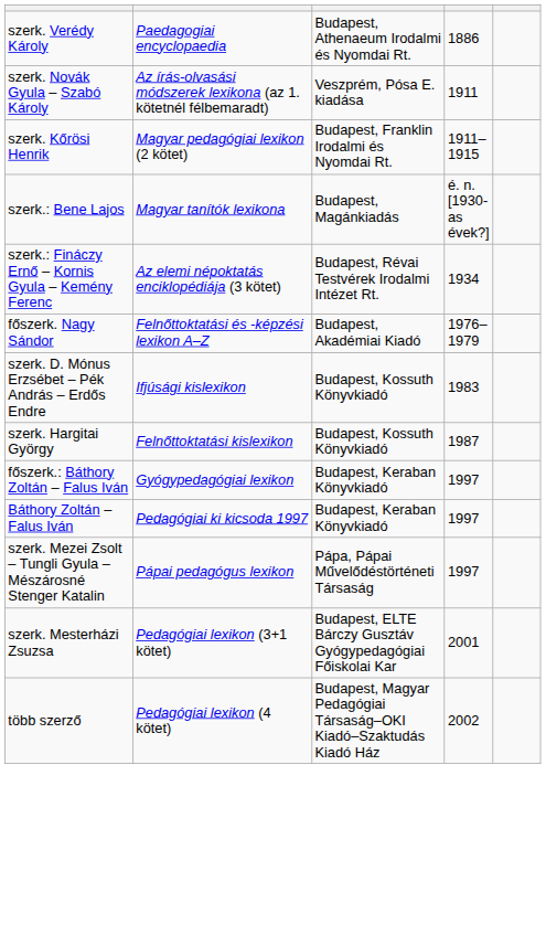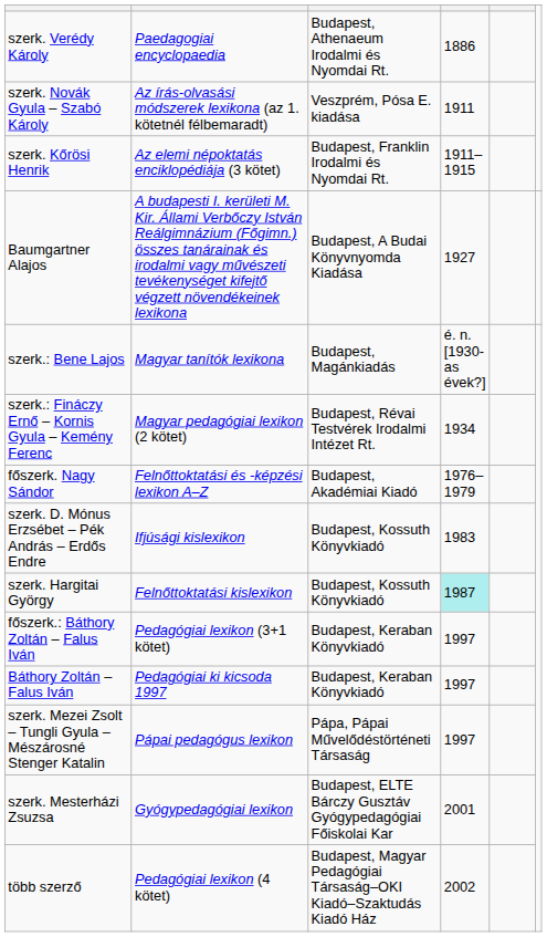szerk. Kőrösi Henrik | column 2: Magyar pedagógiai lexikon (2 kötet) -> Az elemi népoktatás enciklopédiája (3 kötet)
+ row: Baumgartner Alajos | A budapesti I. kerületi M. Kir. Állami Verbőczy István Reálgimnázium (Főgimn.) összes tanárainak és irodalmi vagy művészeti tevékenységet kifejtő végzett növendékeinek lexikona | Budapest, A Budai Könyvnyomda Kiadása | 1927
szerk.: Fináczy Ernő – Kornis Gyula – Kemény Ferenc | column 2: Az elemi népoktatás enciklopédiája (3 kötet) -> Magyar pedagógiai lexikon (2 kötet)
szerk. Hargitai György | column 4: no background -> paleturquoise background
főszerk.: Báthory Zoltán – Falus Iván | column 2: Gyógypedagógiai lexikon -> Pedagógiai lexikon (3+1 kötet)
szerk. Mesterházi Zsuzsa | column 2: Pedagógiai lexikon (3+1 kötet) -> Gyógypedagógiai lexikon
